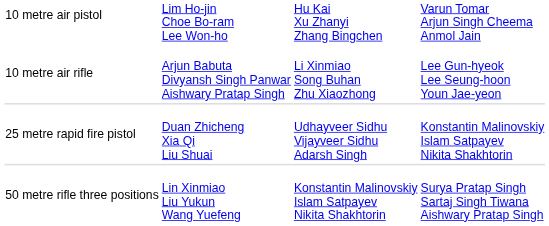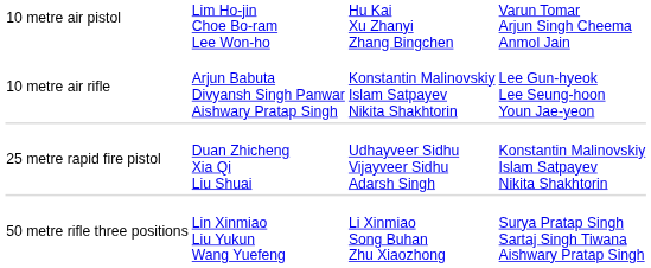10 metre air rifle | column 3: Li Xinmiao Song Buhan Zhu Xiaozhong -> Konstantin Malinovskiy Islam Satpayev Nikita Shakhtorin
50 metre rifle three positions | column 3: Konstantin Malinovskiy Islam Satpayev Nikita Shakhtorin -> Li Xinmiao Song Buhan Zhu Xiaozhong
